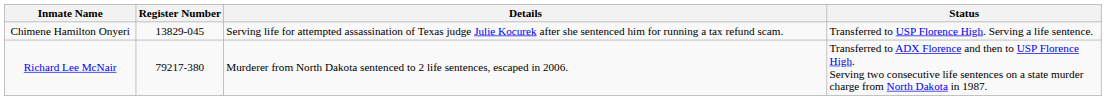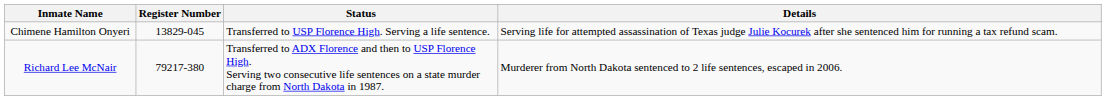columns swapped: Status <-> Details
